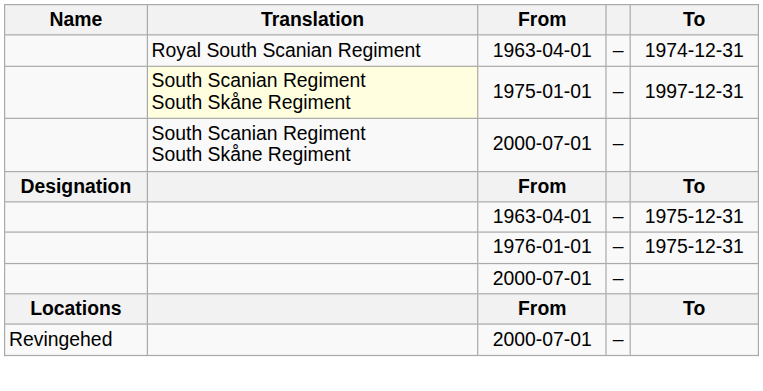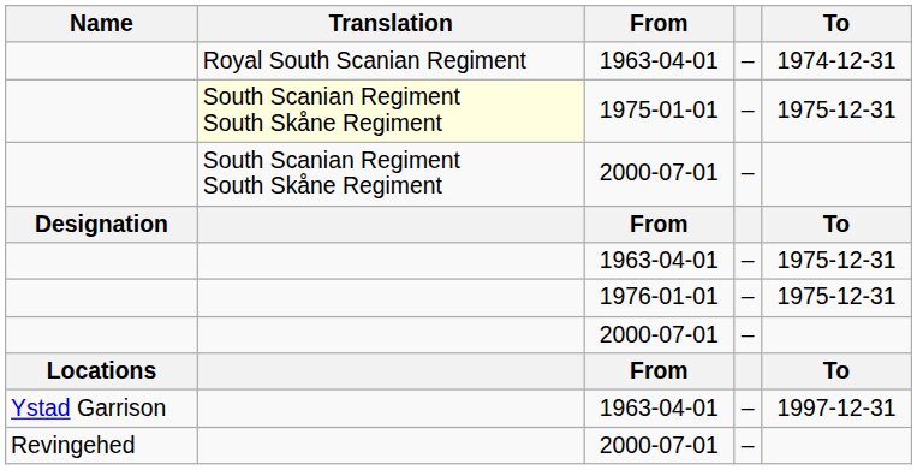1975-01-01 | To: 1997-12-31 -> 1975-12-31
+ row: Ystad Garrison | 1963-04-01 | – | 1997-12-31
